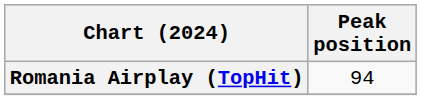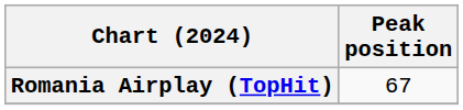Romania Airplay (TopHit) | Peak position: 94 -> 67
